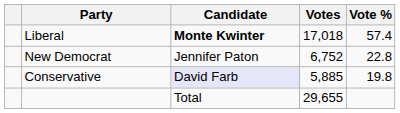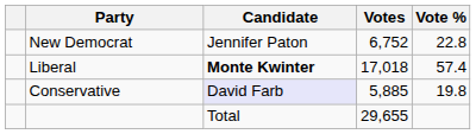rows swapped: Liberal <-> New Democrat
